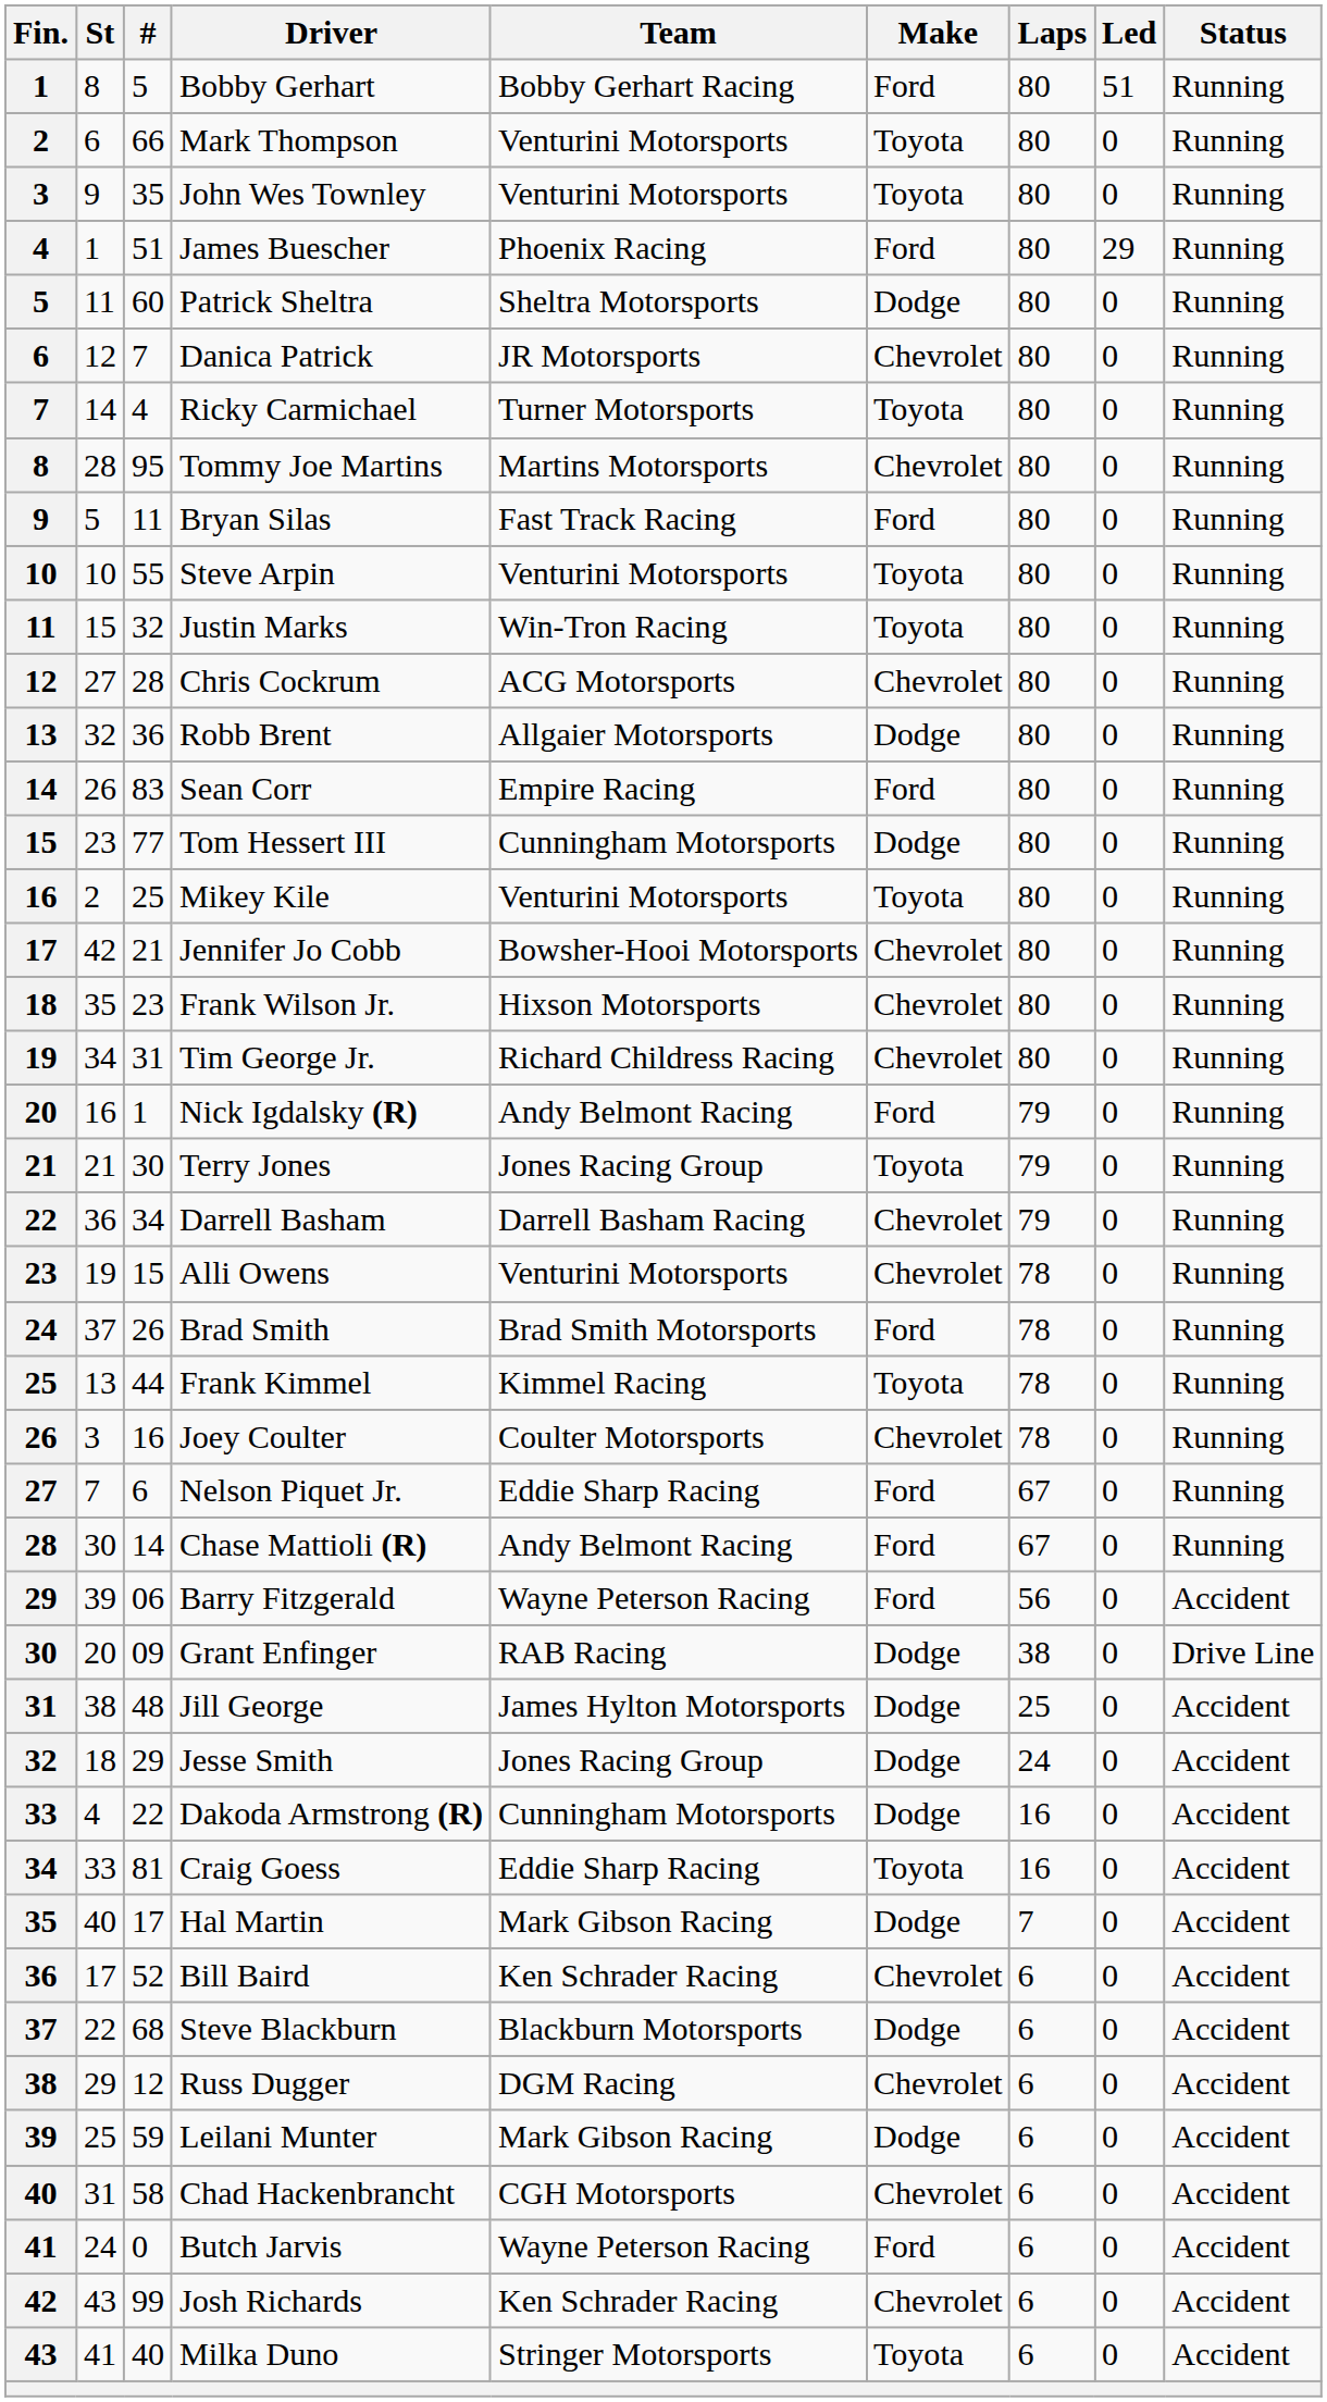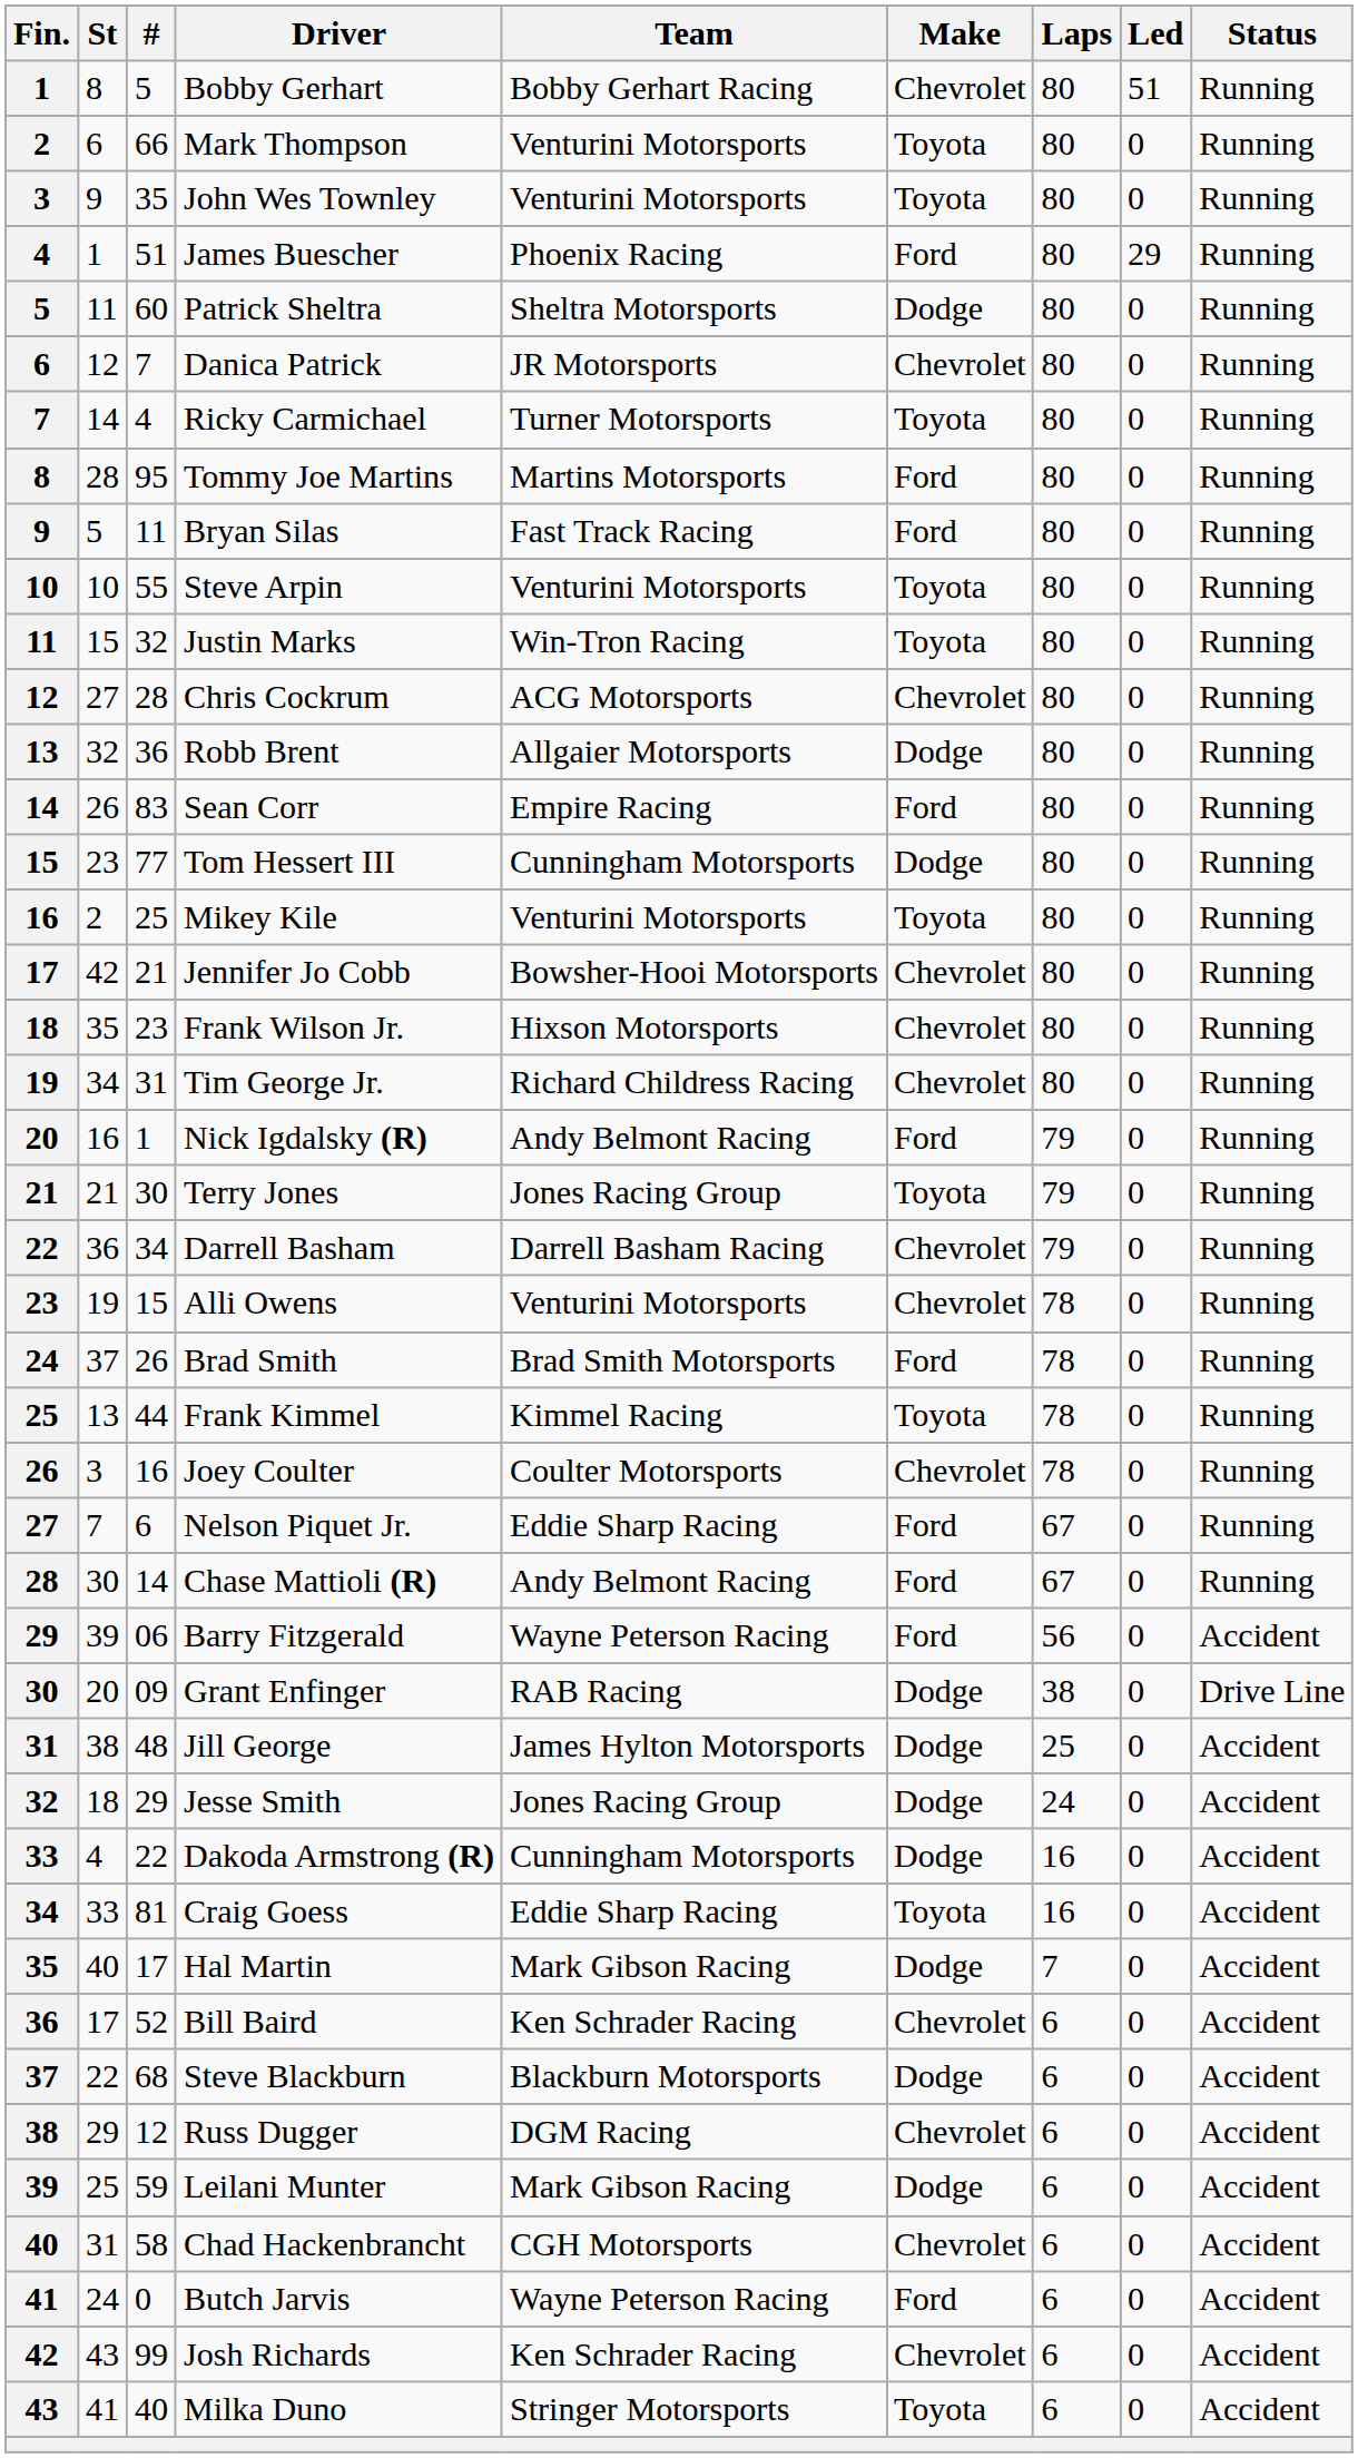Bobby Gerhart | Make: Ford -> Chevrolet
Tommy Joe Martins | Make: Chevrolet -> Ford
